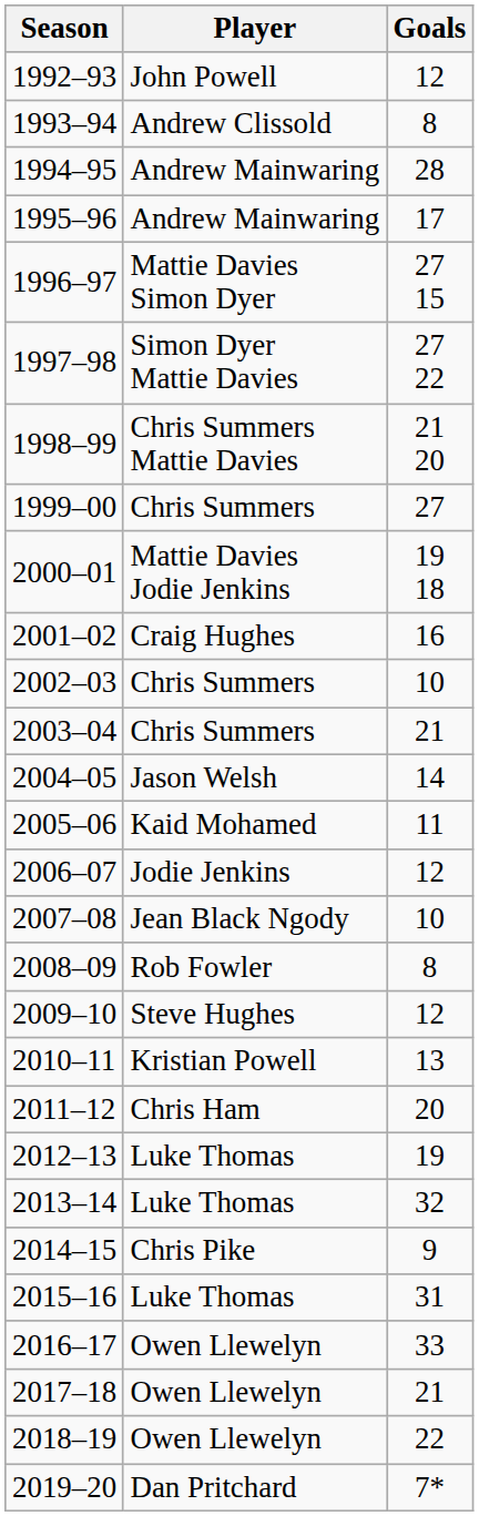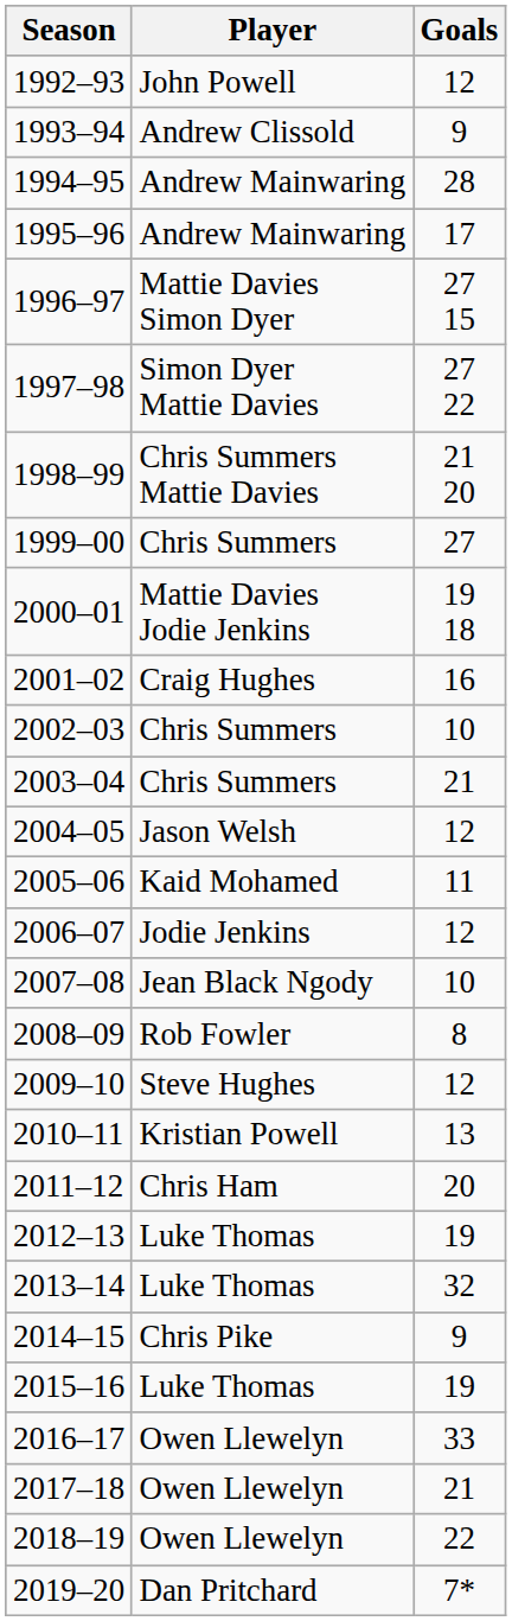1993–94 | Goals: 8 -> 9
2004–05 | Goals: 14 -> 12
2015–16 | Goals: 31 -> 19
